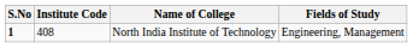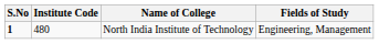North India Institute of Technology | Institute Code: 408 -> 480
